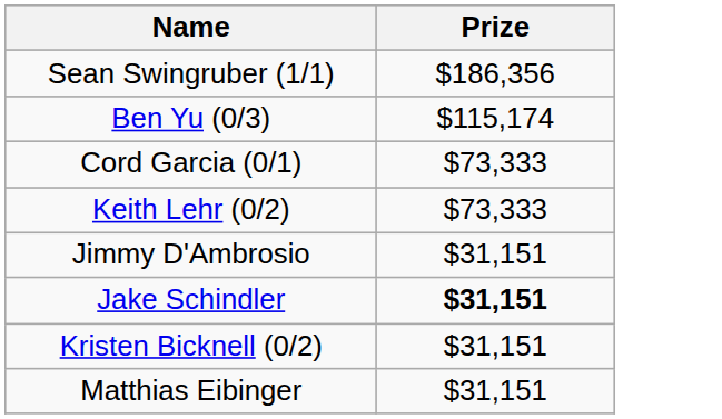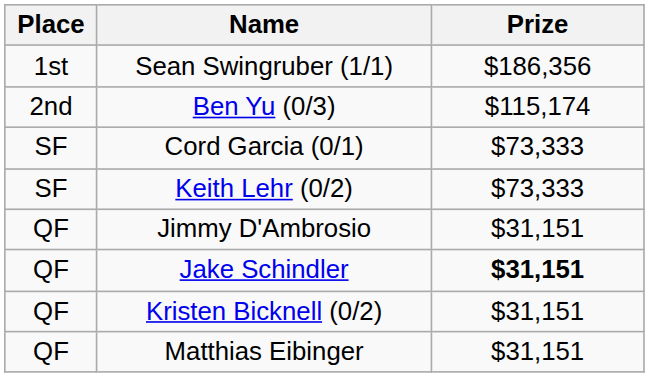+ column: Place | 1st | 2nd | SF | SF | QF | QF | QF | QF
